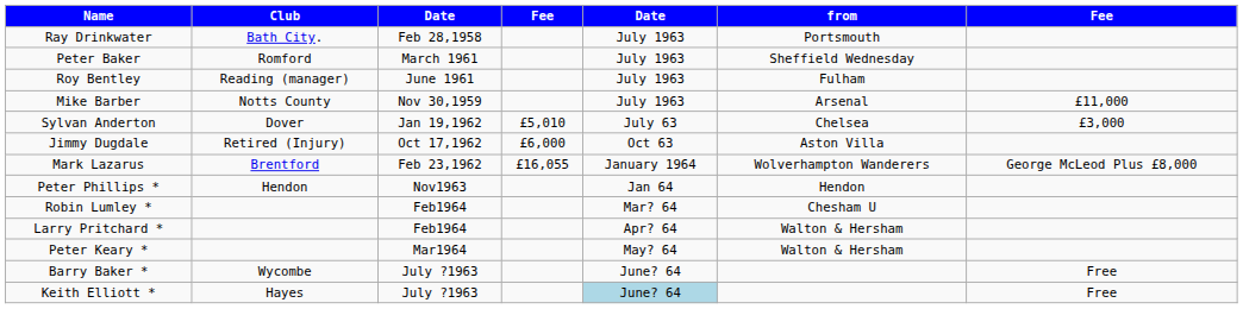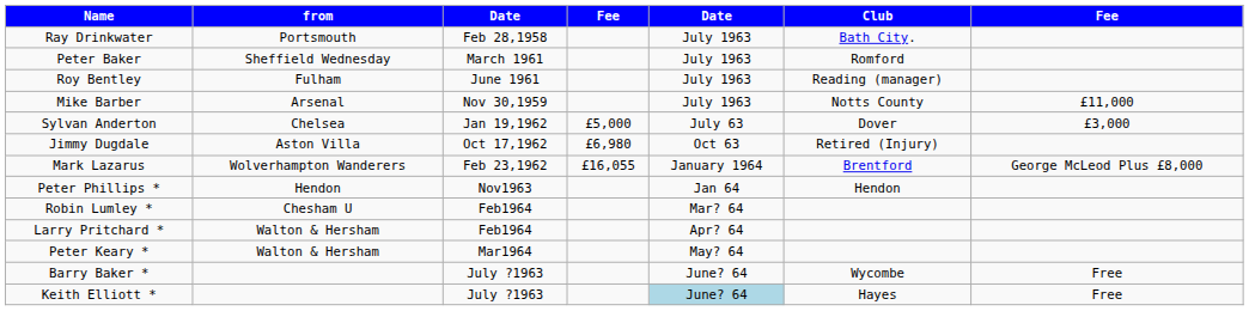columns swapped: from <-> Club
Sylvan Anderton | column 4: £5,010 -> £5,000
Jimmy Dugdale | column 4: £6,000 -> £6,980
